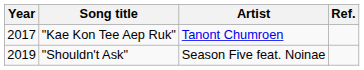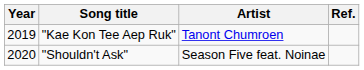"Kae Kon Tee Aep Ruk" | Year: 2017 -> 2019
"Shouldn't Ask" | Year: 2019 -> 2020
